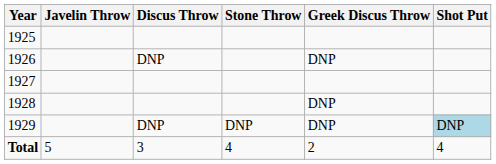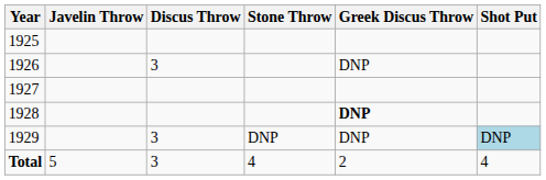1926 | Discus Throw: DNP -> 3
1928 | Greek Discus Throw: normal -> bold
1929 | Discus Throw: DNP -> 3
